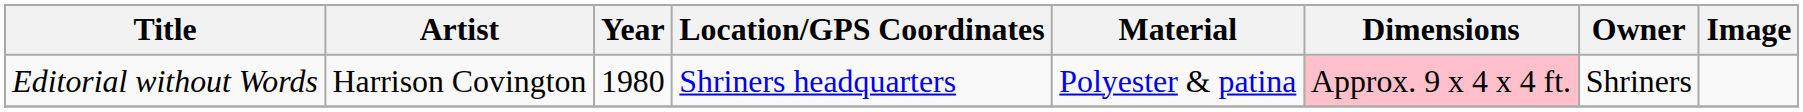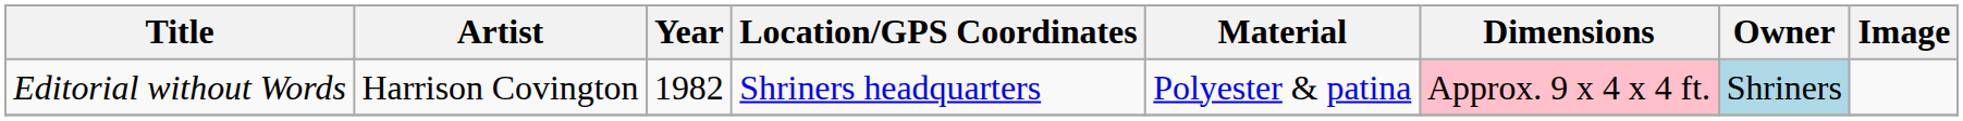Editorial without Words | Year: 1980 -> 1982
Editorial without Words | Owner: no background -> lightblue background
